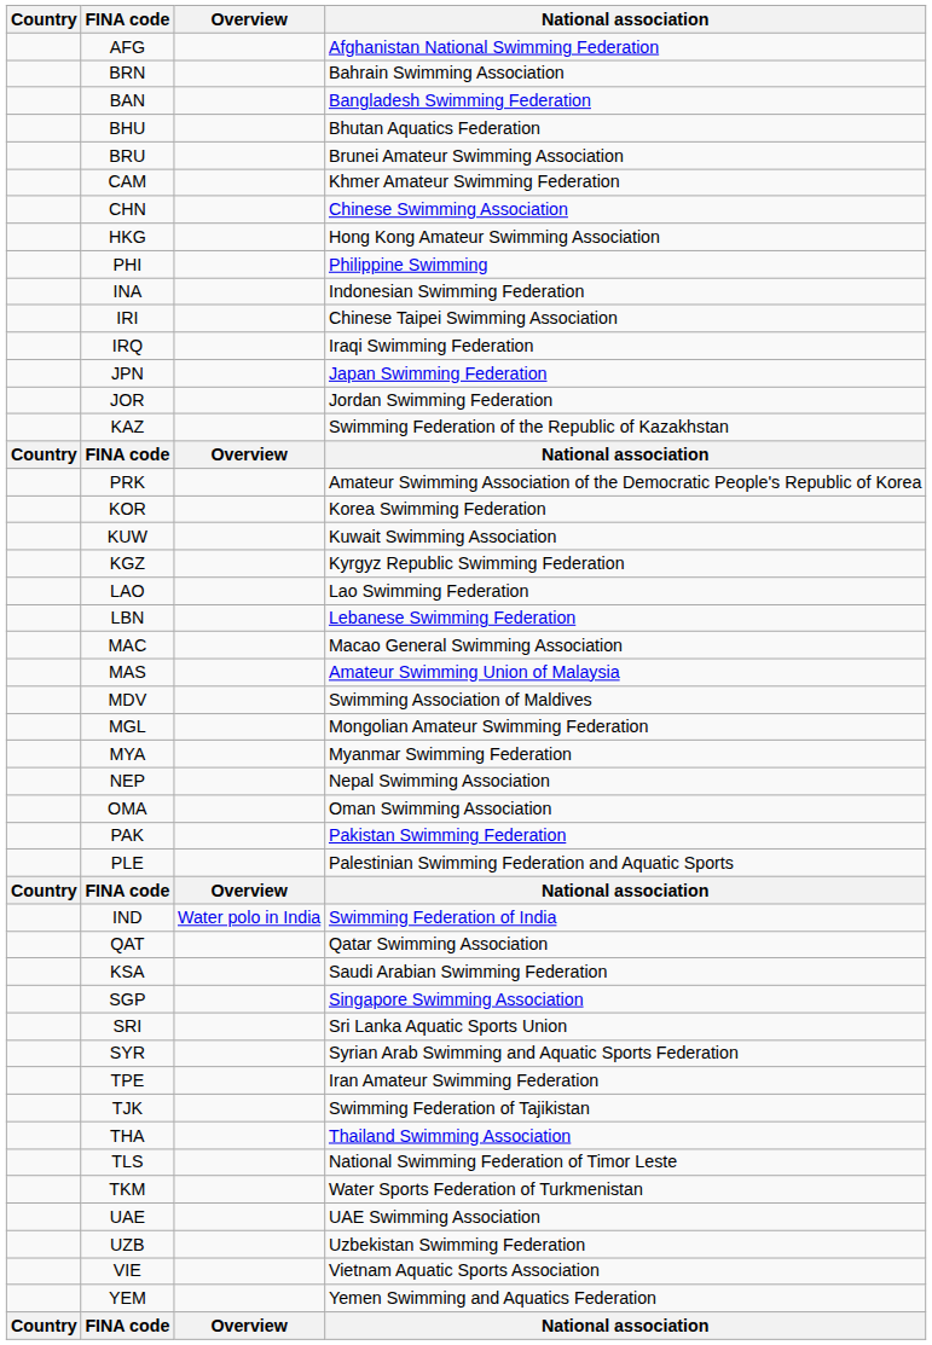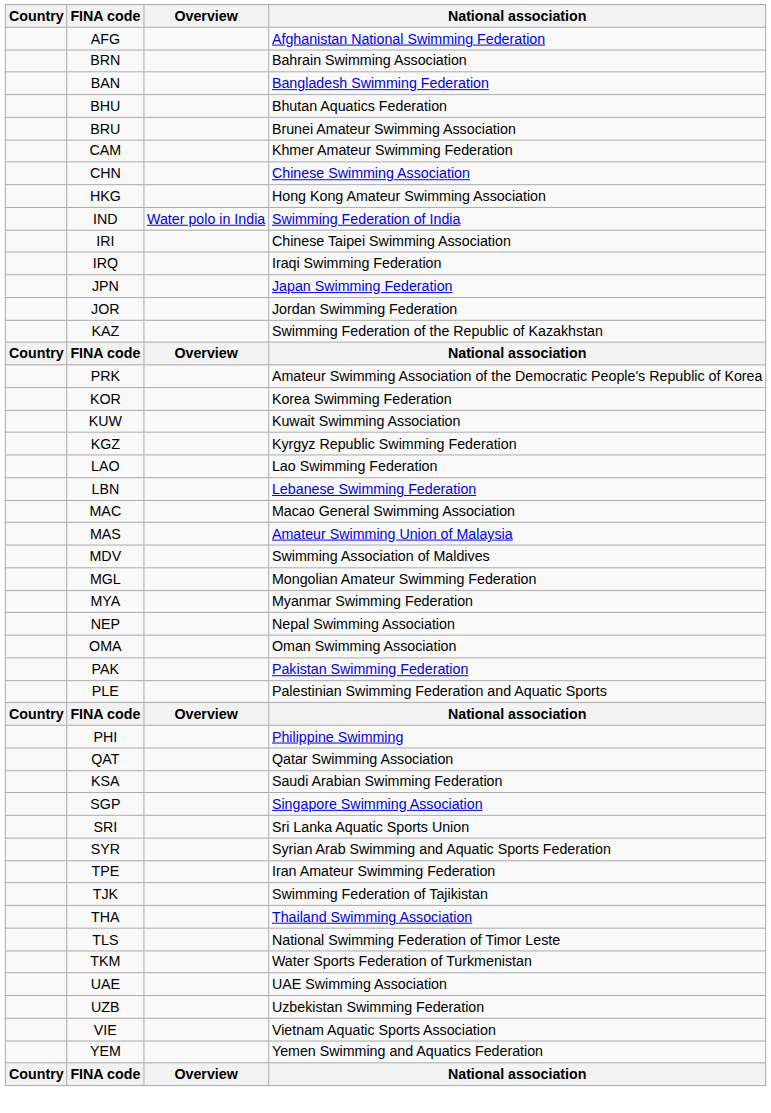rows swapped: IND <-> PHI
- row: INA | Indonesian Swimming Federation
